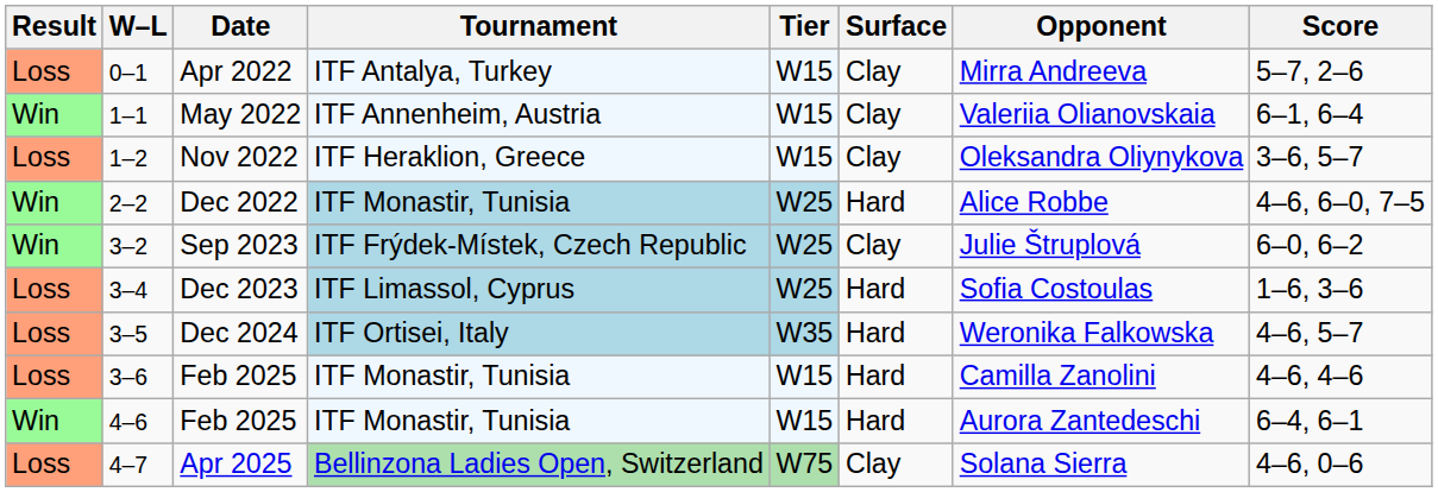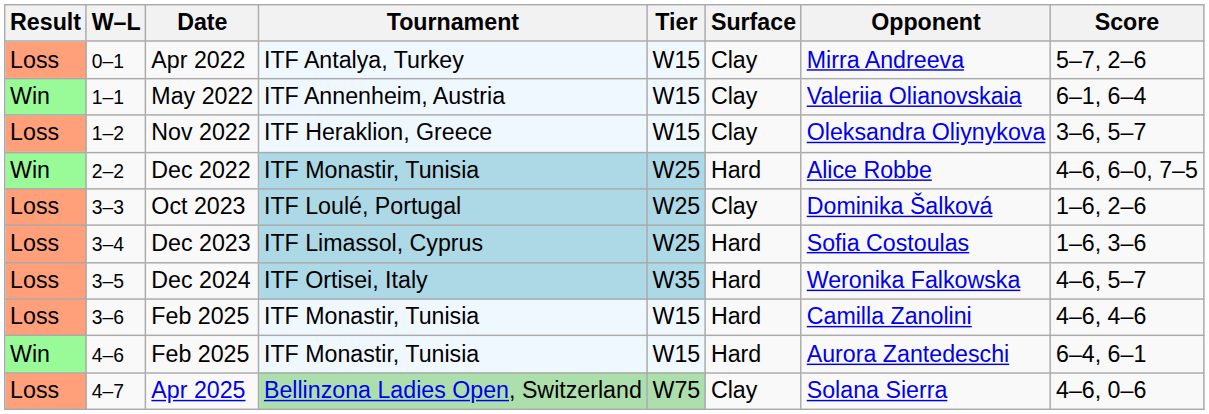- row: Win | 3–2 | Sep 2023 | ITF Frýdek-Místek, Czech Republic | W25 | Clay | Julie Štruplová | 6–0, 6–2
+ row: Loss | 3–3 | Oct 2023 | ITF Loulé, Portugal | W25 | Clay | Dominika Šalková | 1–6, 2–6
